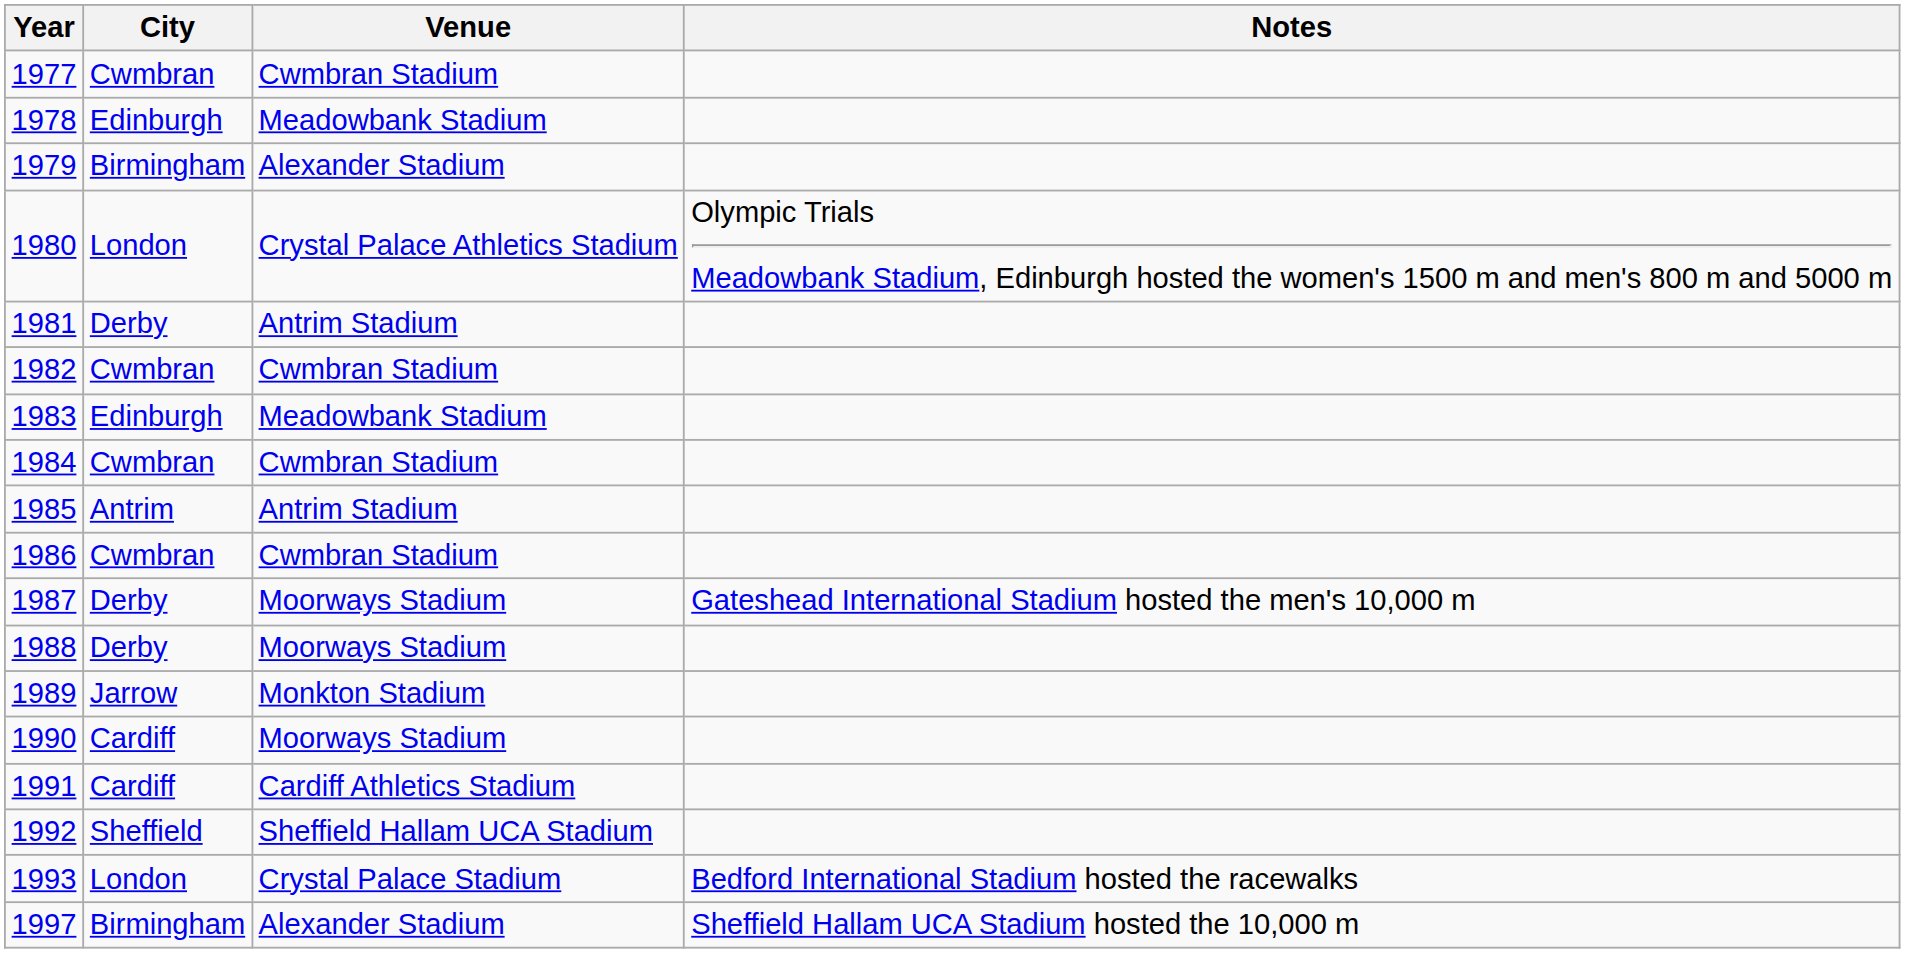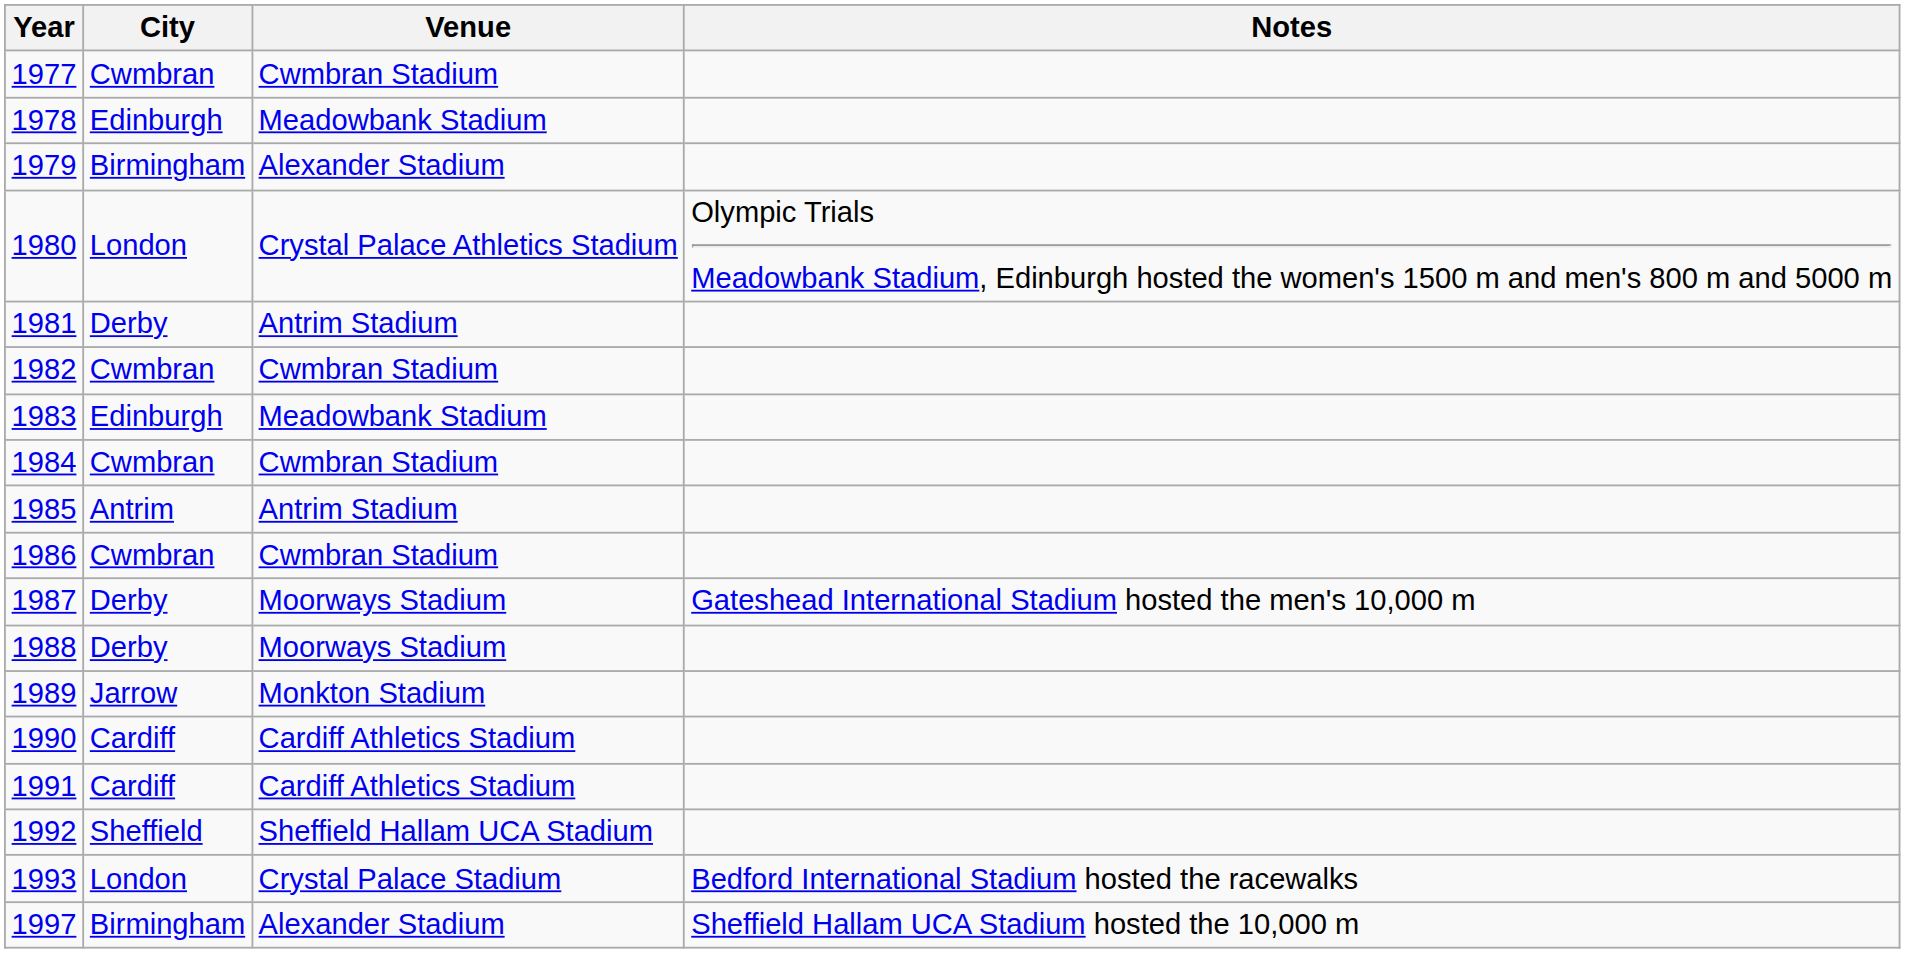1990 | Venue: Moorways Stadium -> Cardiff Athletics Stadium
